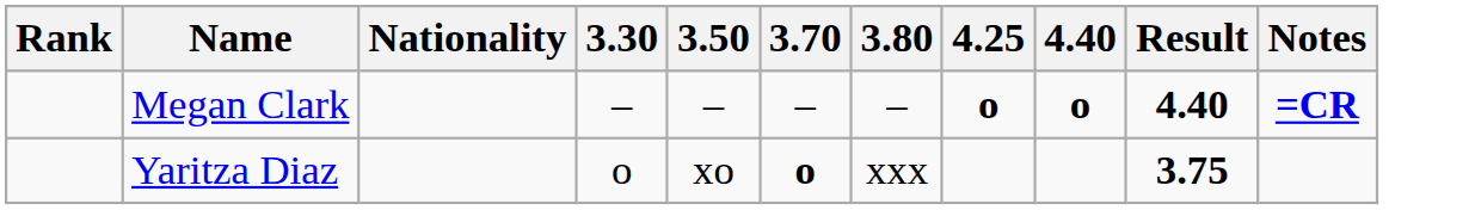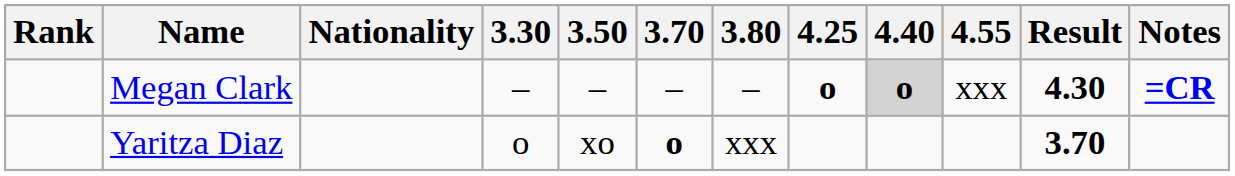+ column: 4.55 | xxx
Megan Clark | 4.40: no background -> lightgrey background
Megan Clark | Result: 4.40 -> 4.30
Yaritza Diaz | Result: 3.75 -> 3.70
